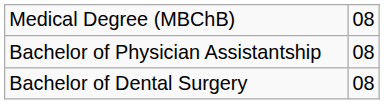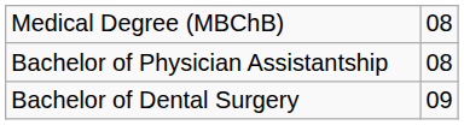Bachelor of Dental Surgery | column 2: 08 -> 09
